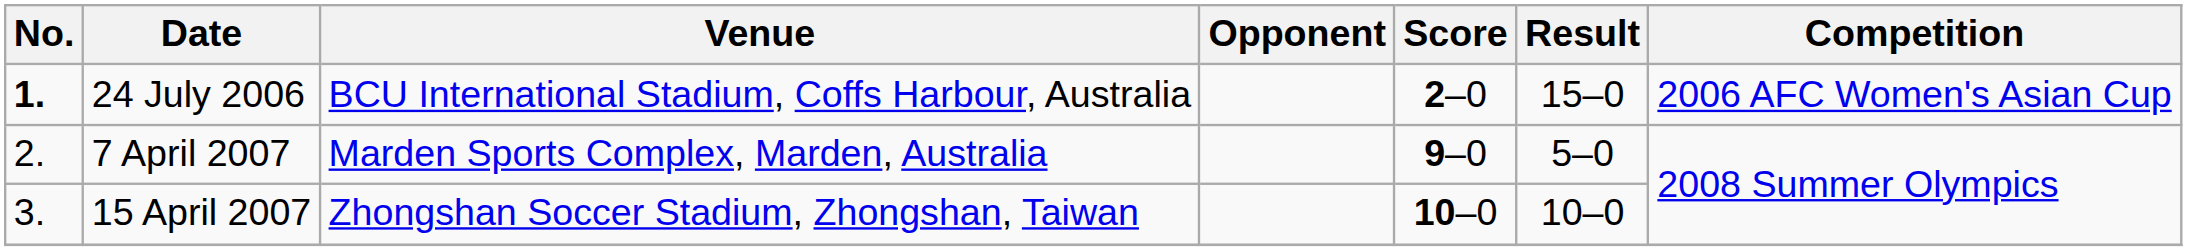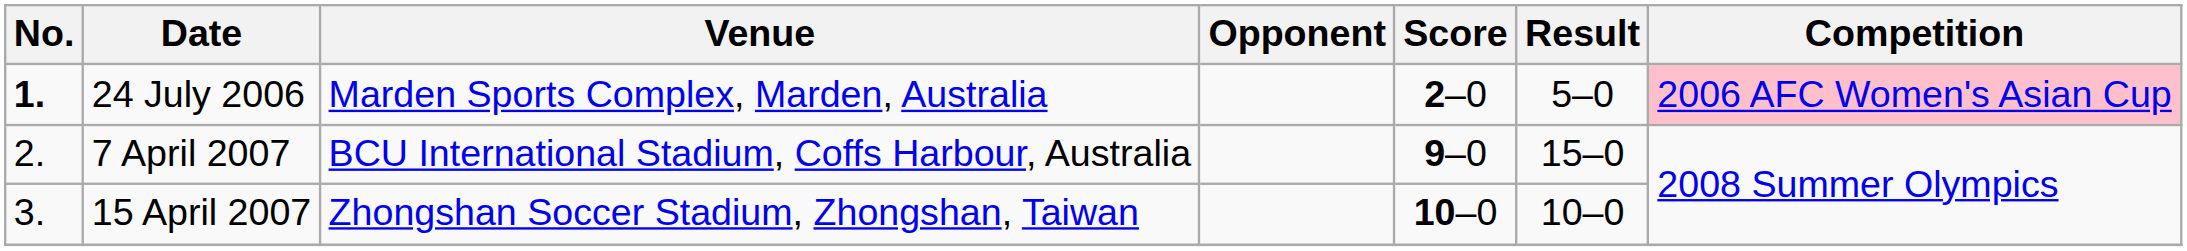24 July 2006 | Venue: BCU International Stadium, Coffs Harbour, Australia -> Marden Sports Complex, Marden, Australia
24 July 2006 | Result: 15–0 -> 5–0
24 July 2006 | Competition: no background -> pink background
7 April 2007 | Venue: Marden Sports Complex, Marden, Australia -> BCU International Stadium, Coffs Harbour, Australia
7 April 2007 | Result: 5–0 -> 15–0
